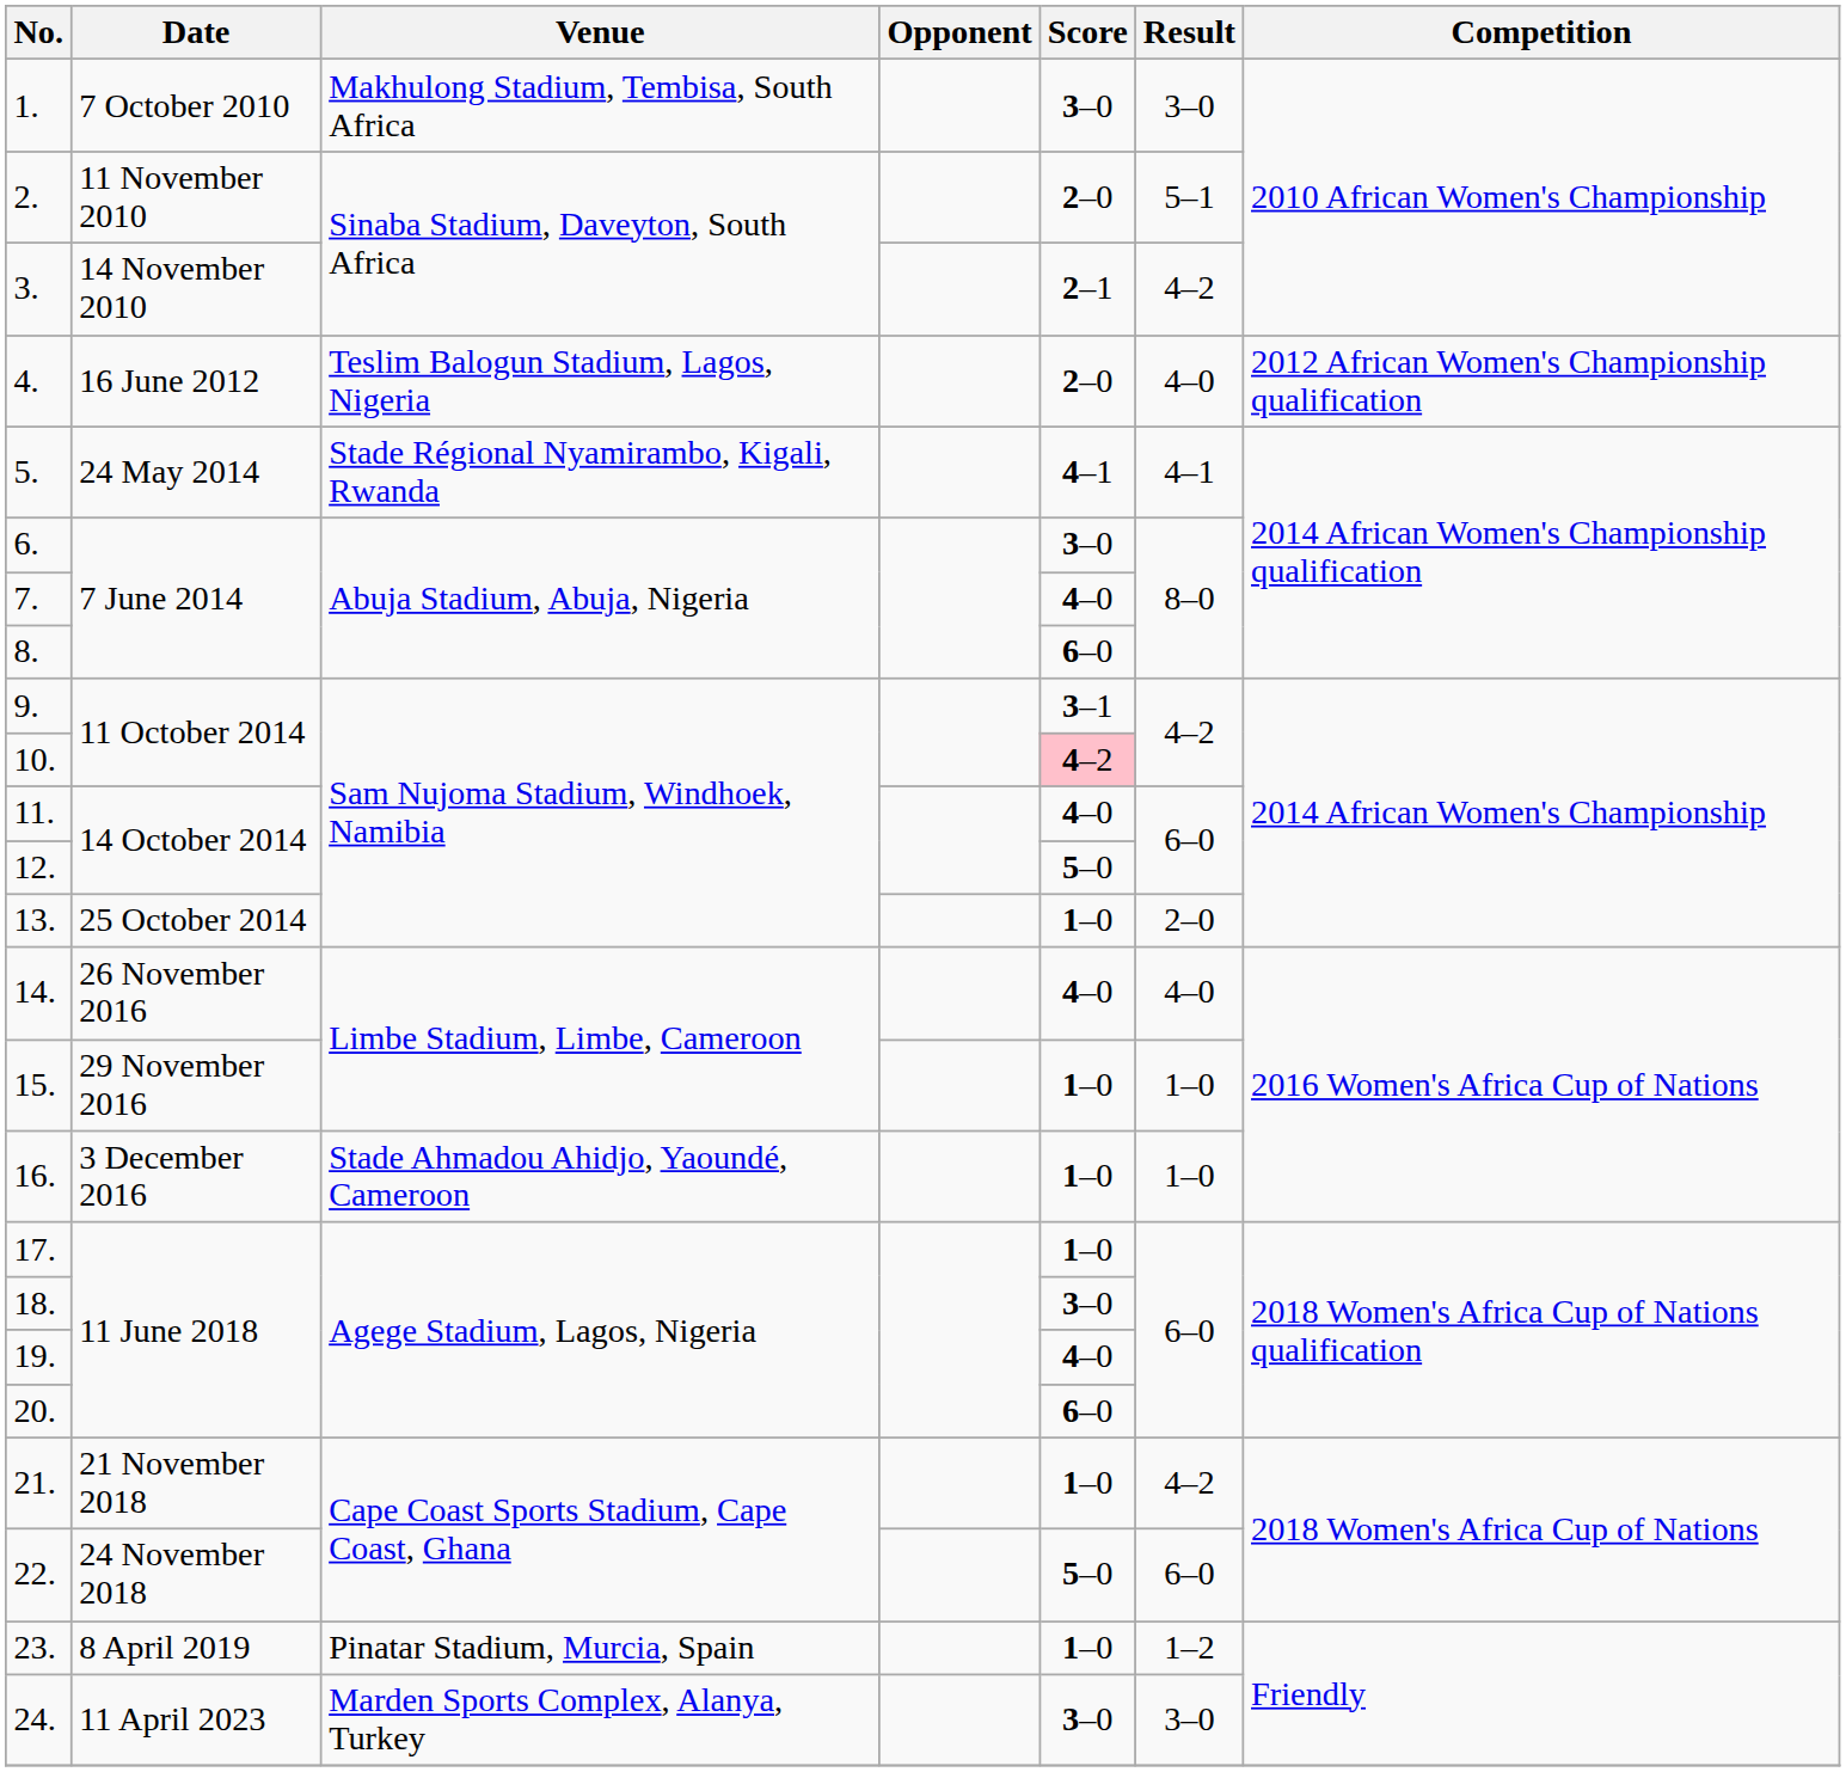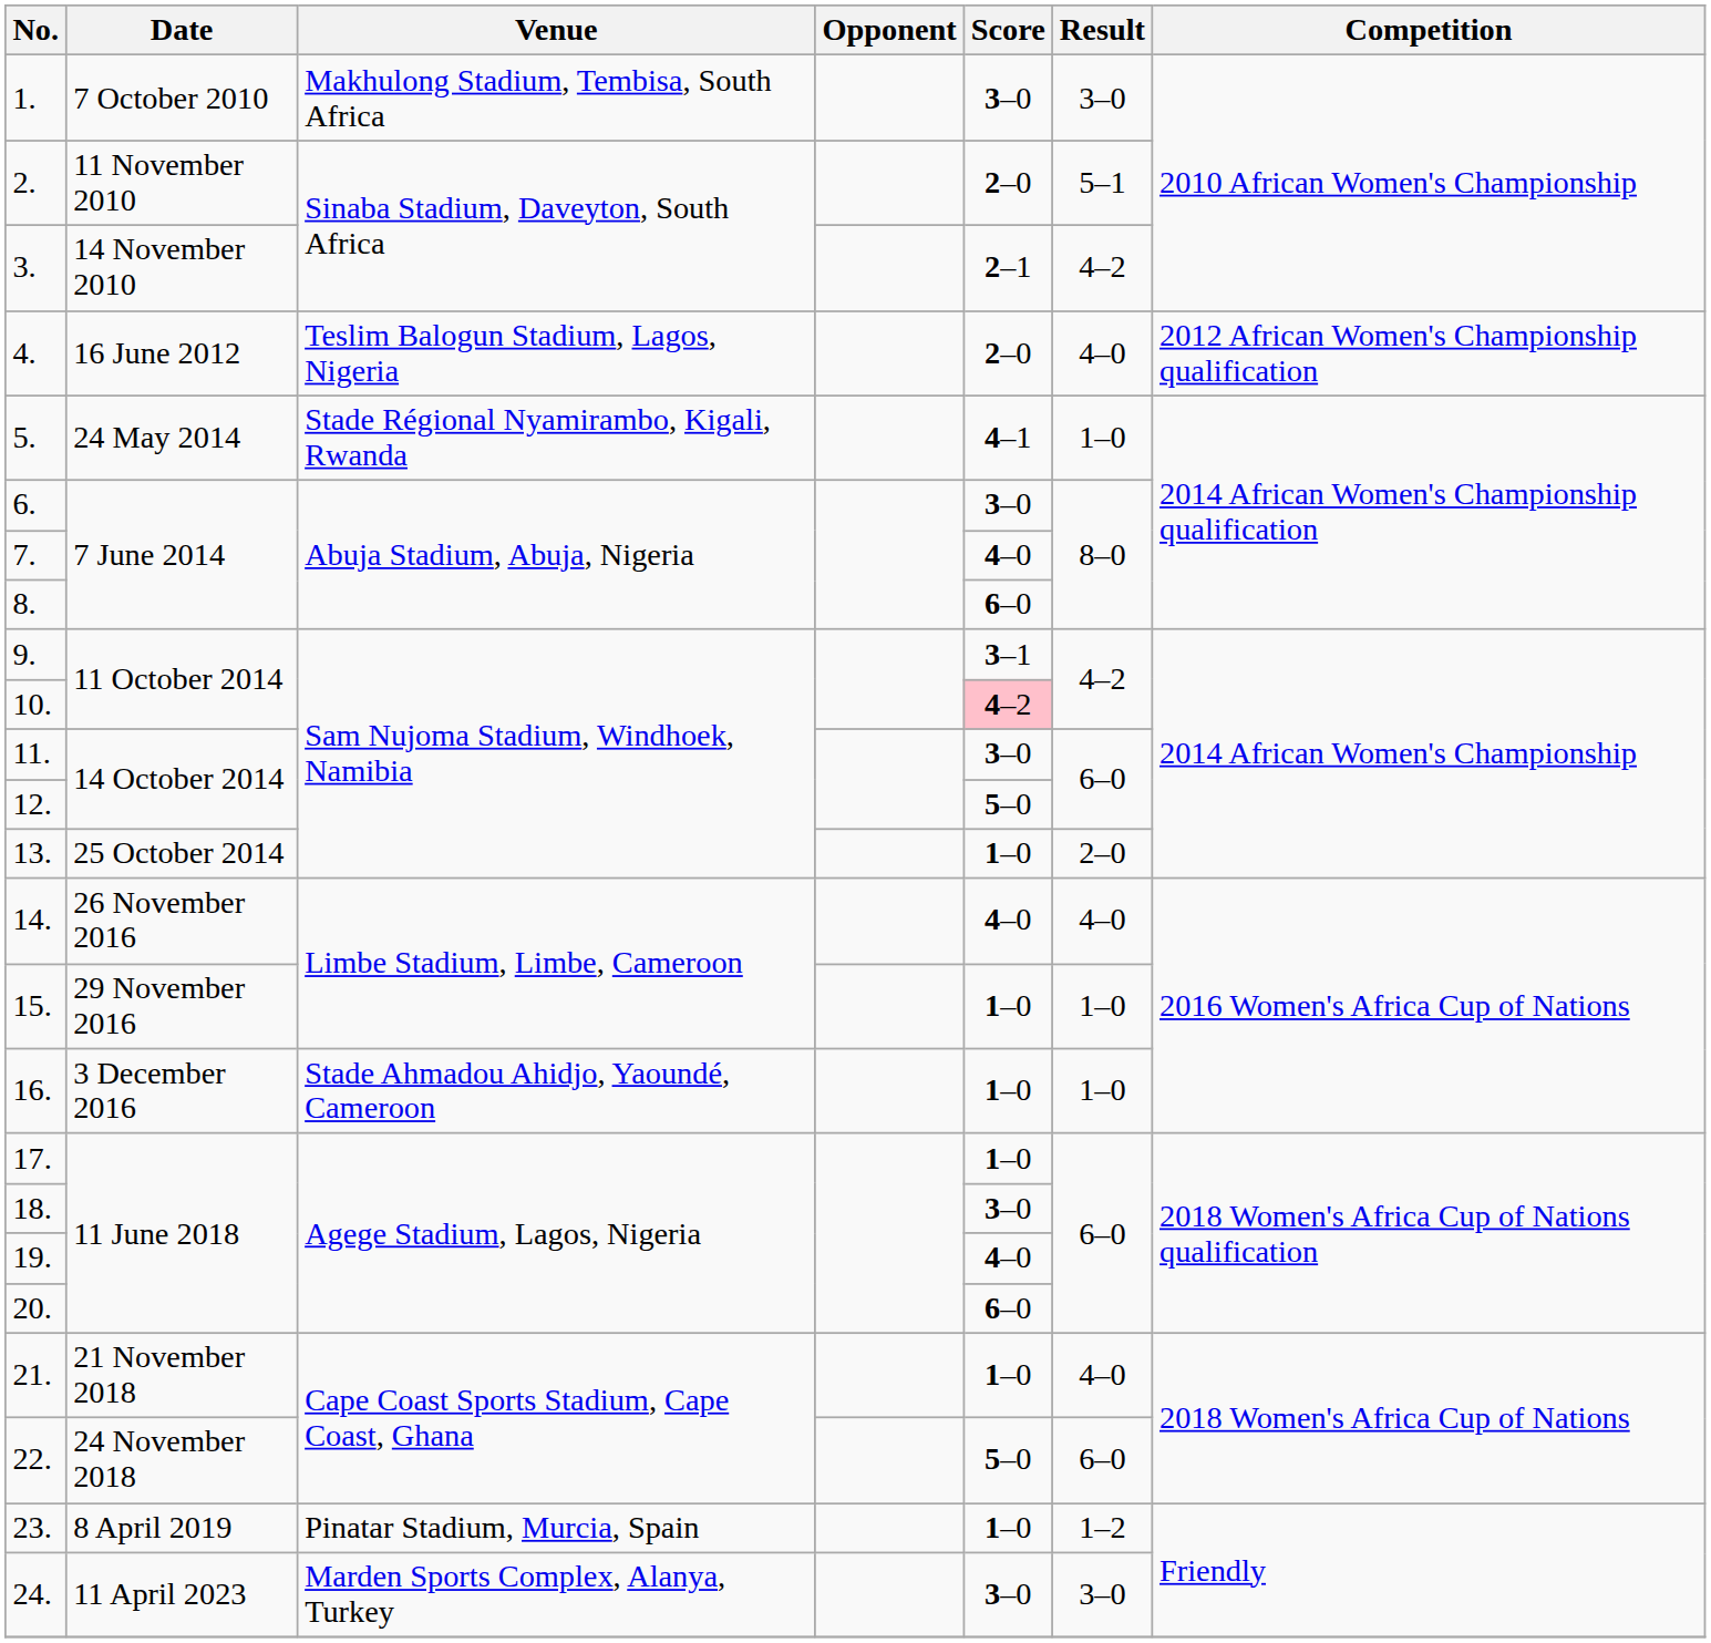5. | Result: 4–1 -> 1–0
11. | Score: 4–0 -> 3–0
21. | Result: 4–2 -> 4–0
